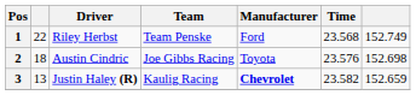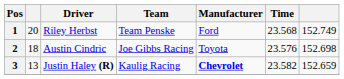1 | column 2: 22 -> 20
